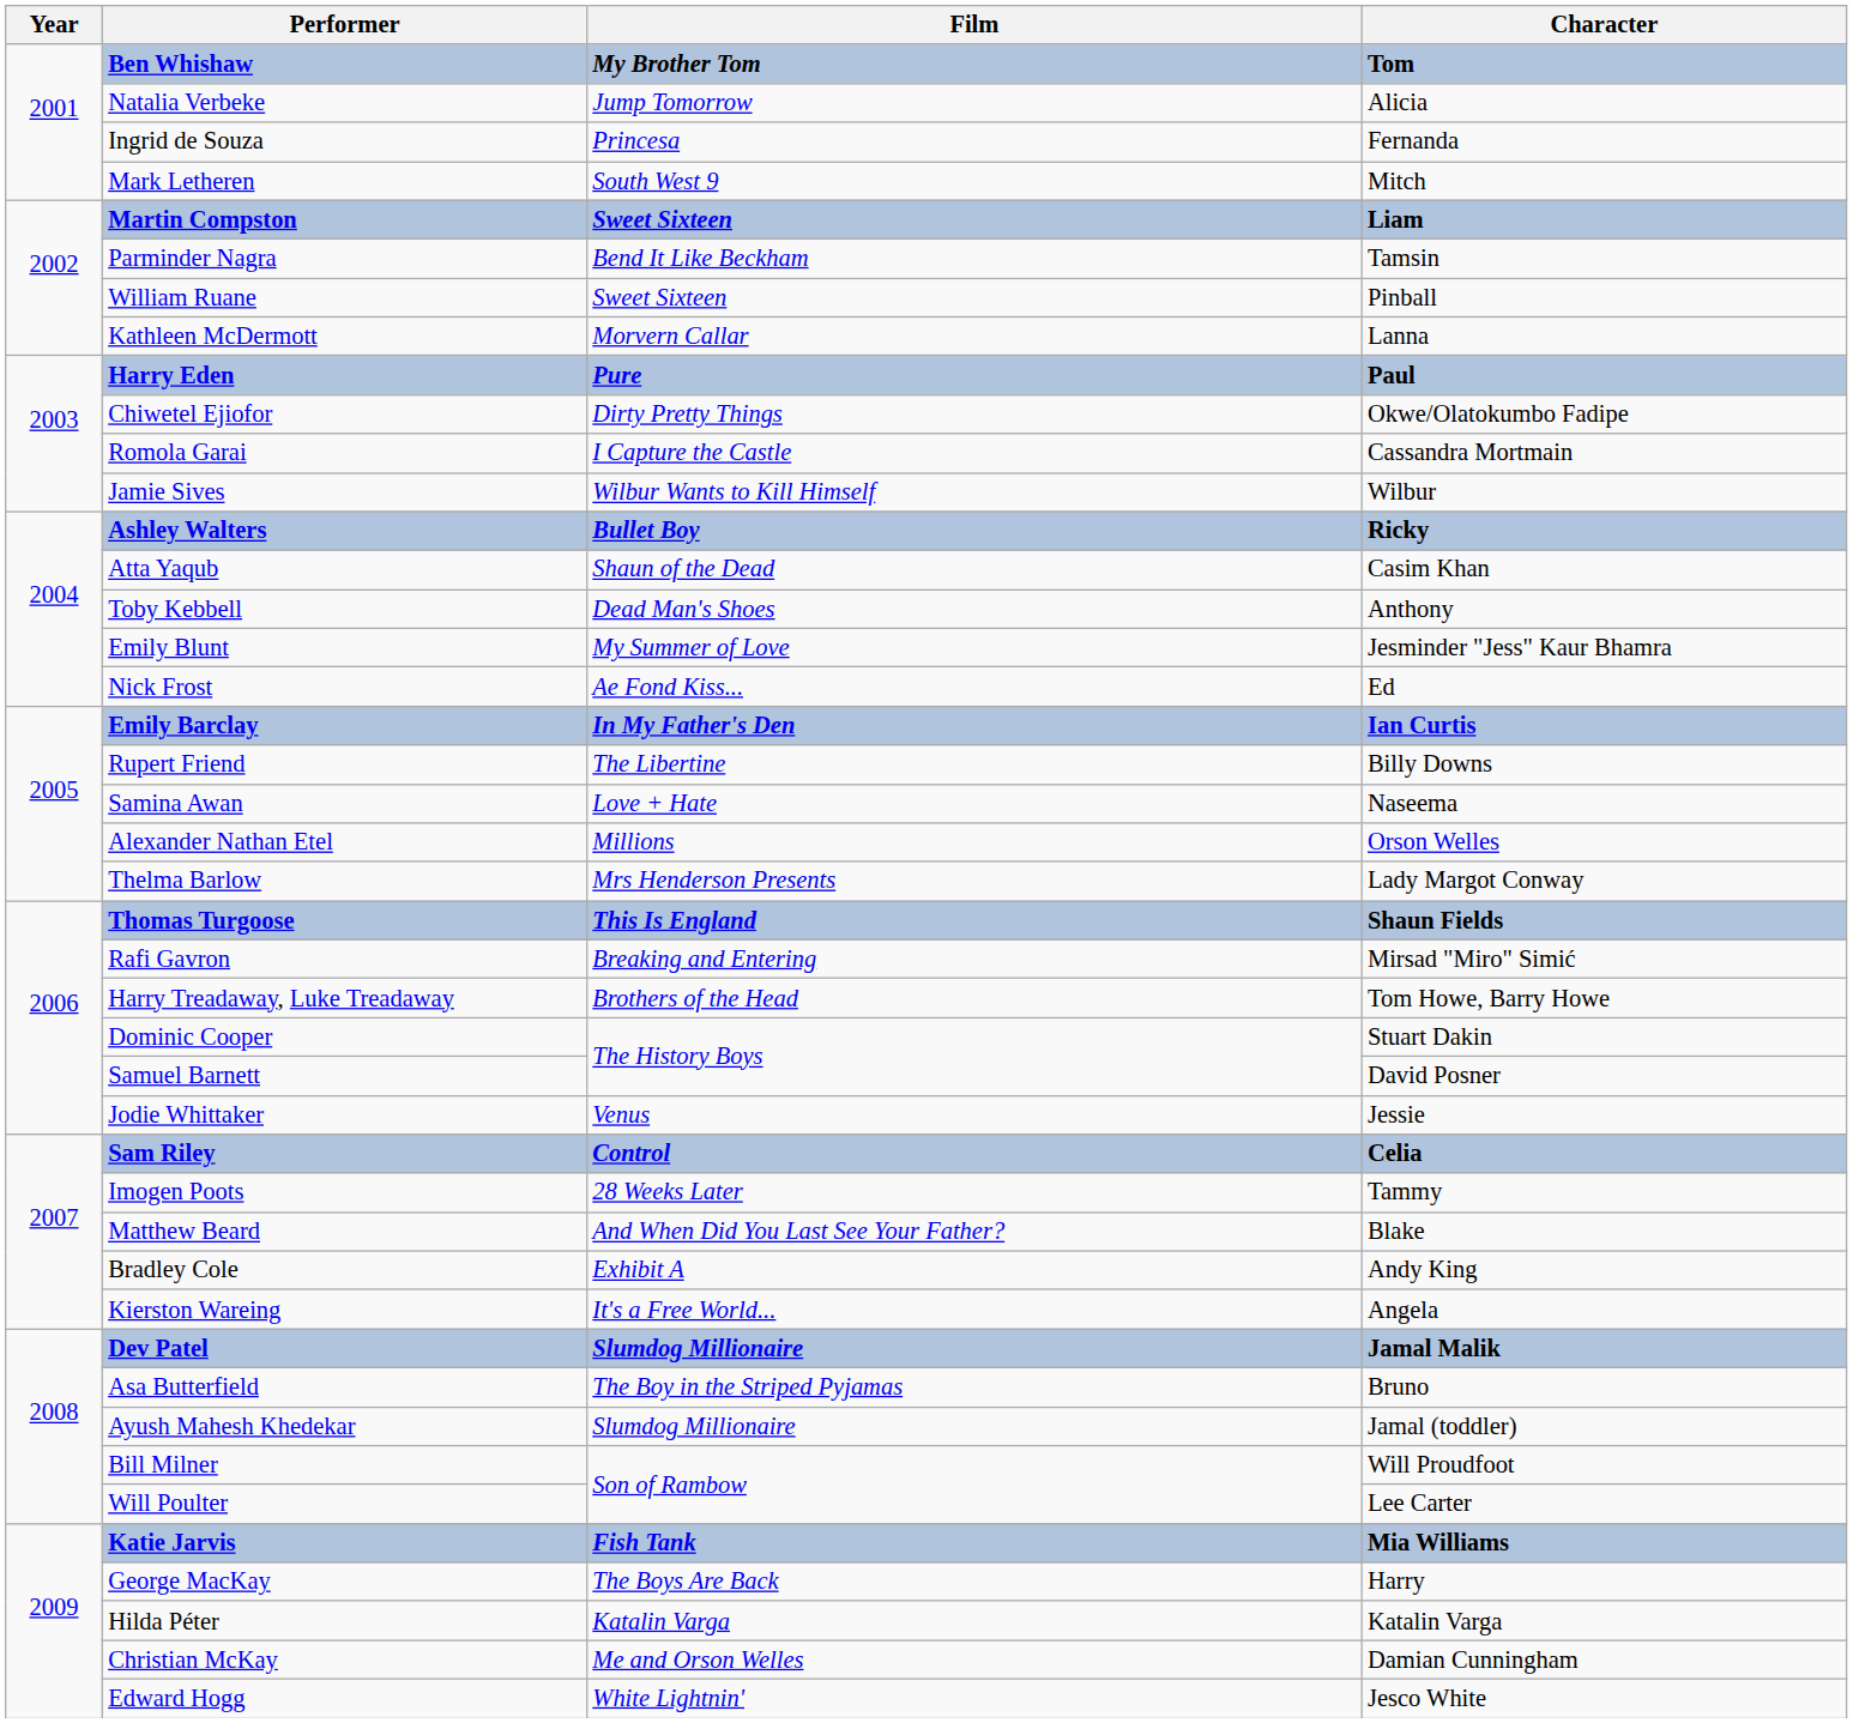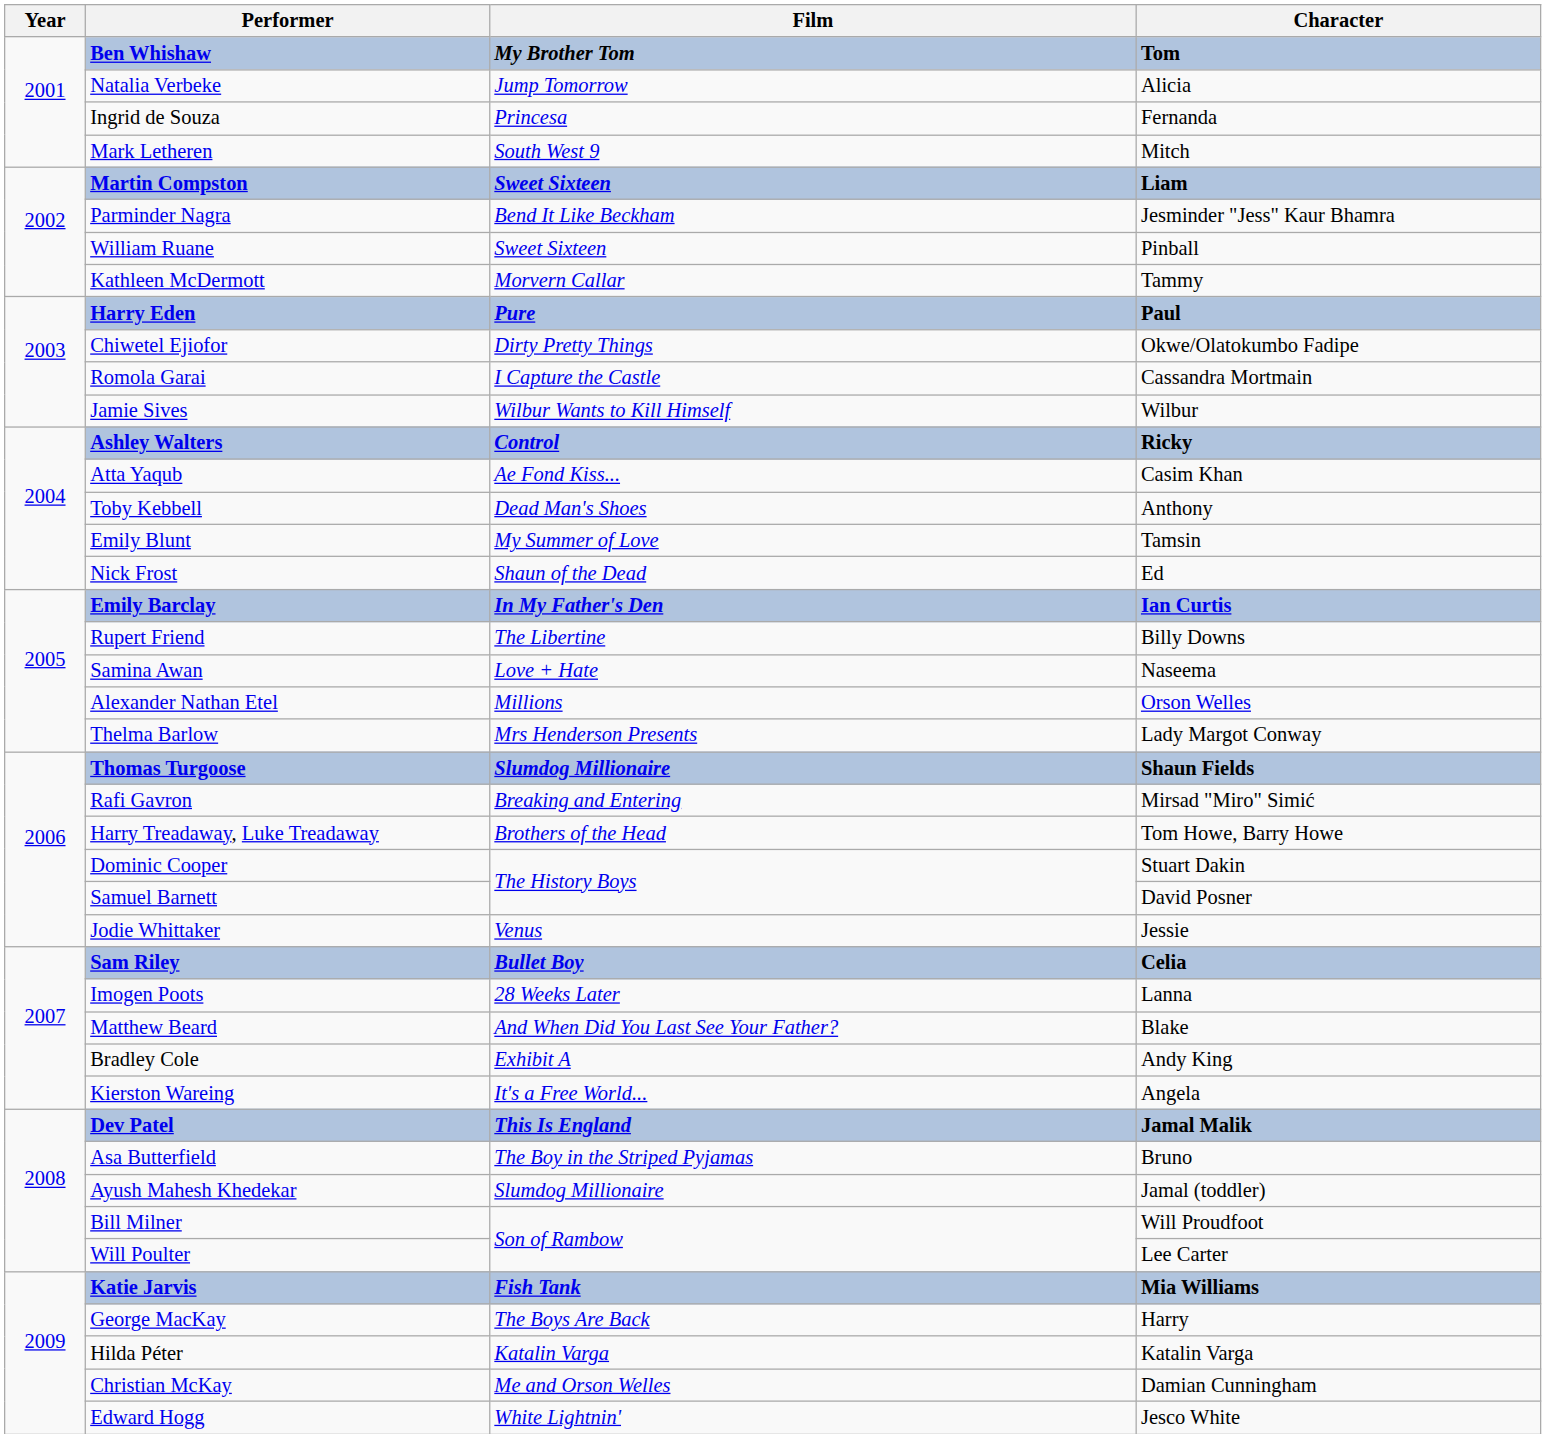Parminder Nagra | Character: Tamsin -> Jesminder "Jess" Kaur Bhamra
Kathleen McDermott | Character: Lanna -> Tammy
Ashley Walters | Film: Bullet Boy -> Control
Atta Yaqub | Film: Shaun of the Dead -> Ae Fond Kiss...
Emily Blunt | Character: Jesminder "Jess" Kaur Bhamra -> Tamsin
Nick Frost | Film: Ae Fond Kiss... -> Shaun of the Dead
Thomas Turgoose | Film: This Is England -> Slumdog Millionaire
Sam Riley | Film: Control -> Bullet Boy
Imogen Poots | Character: Tammy -> Lanna
Dev Patel | Film: Slumdog Millionaire -> This Is England
